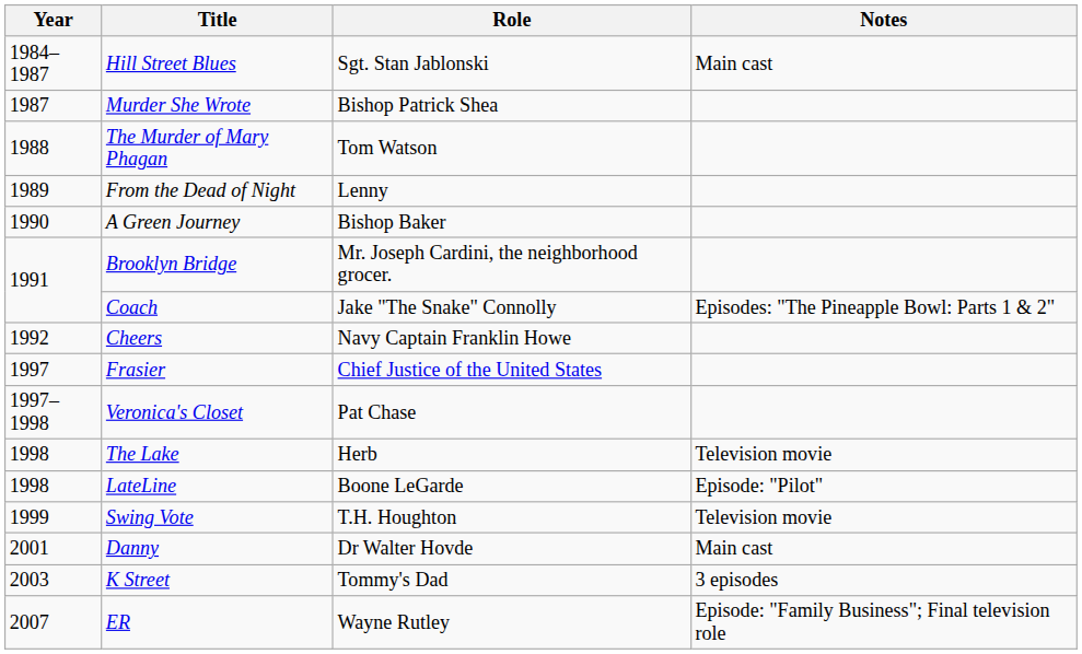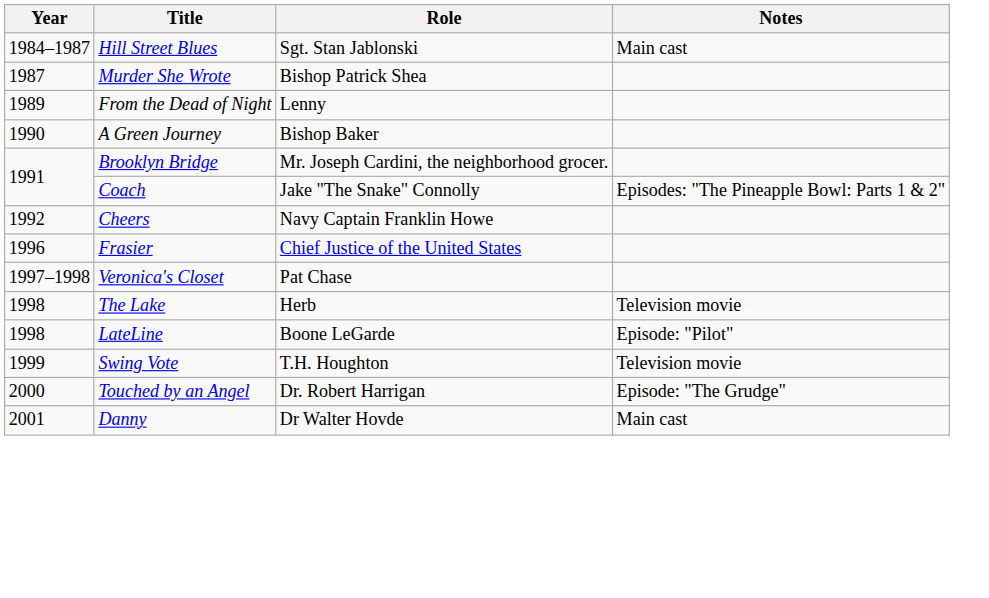- row: 1988 | The Murder of Mary Phagan | Tom Watson
Frasier | Year: 1997 -> 1996
+ row: 2000 | Touched by an Angel | Dr. Robert Harrigan | Episode: "The Grudge"
- row: 2003 | K Street | Tommy's Dad | 3 episodes
- row: 2007 | ER | Wayne Rutley | Episode: "Family Business"; Final television role
